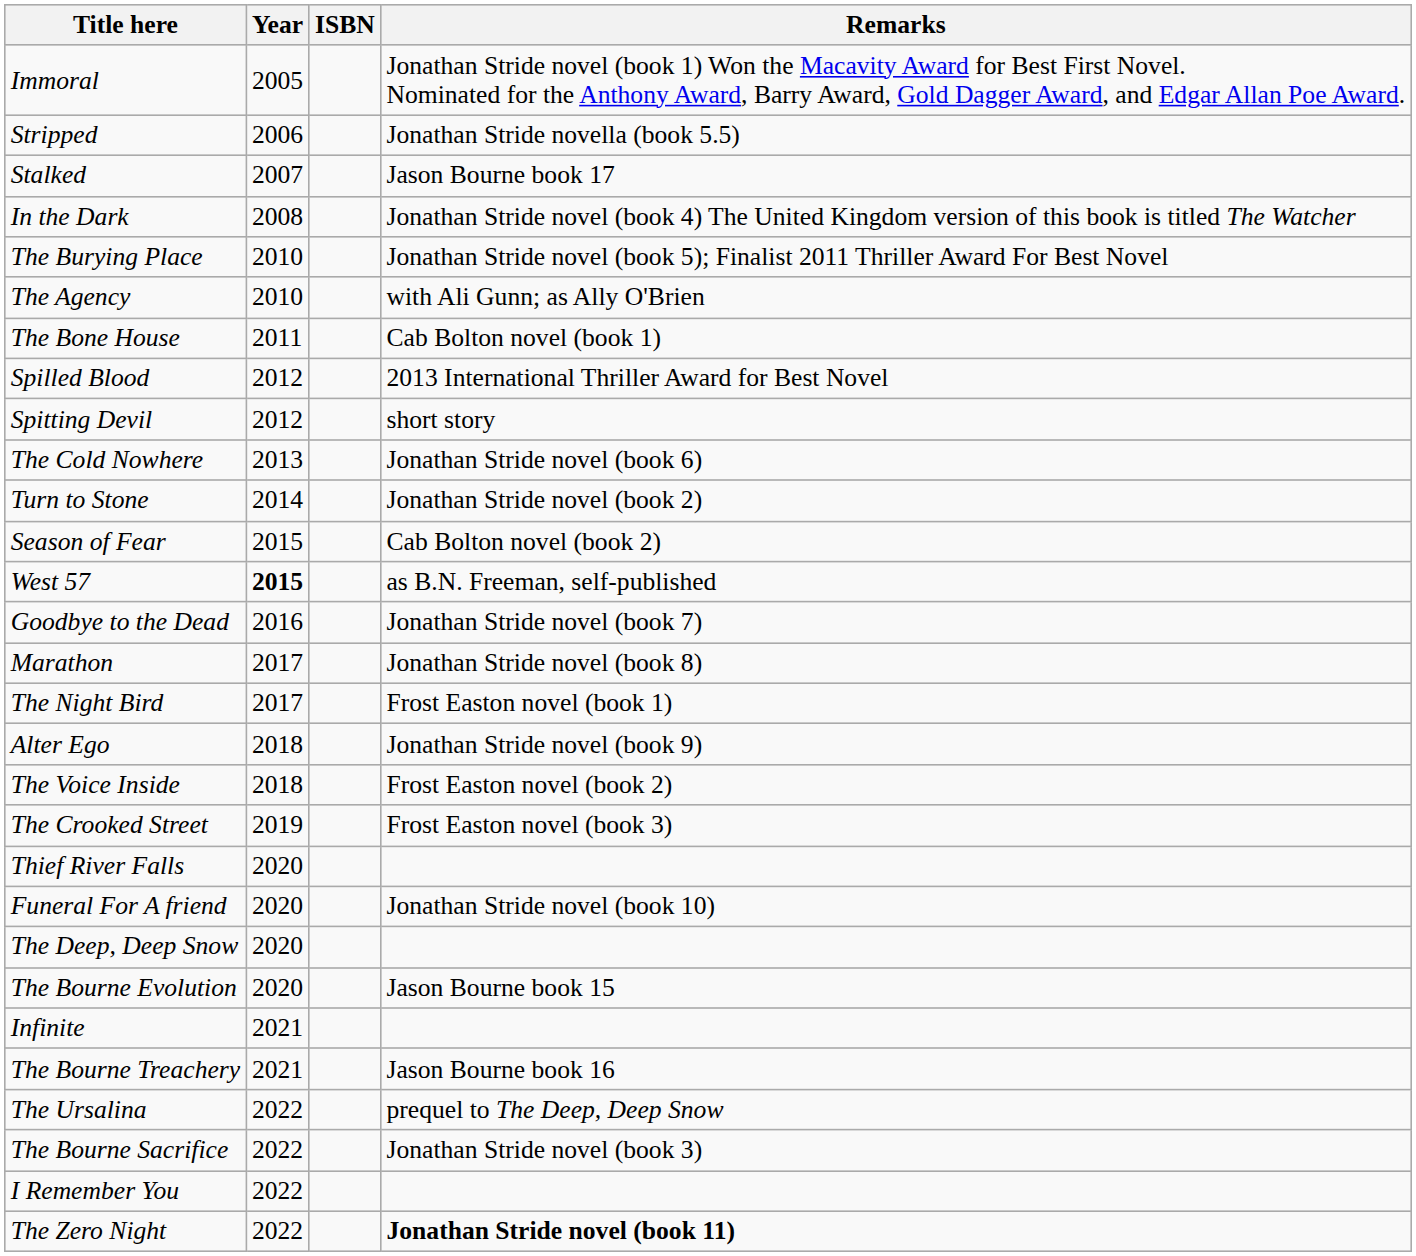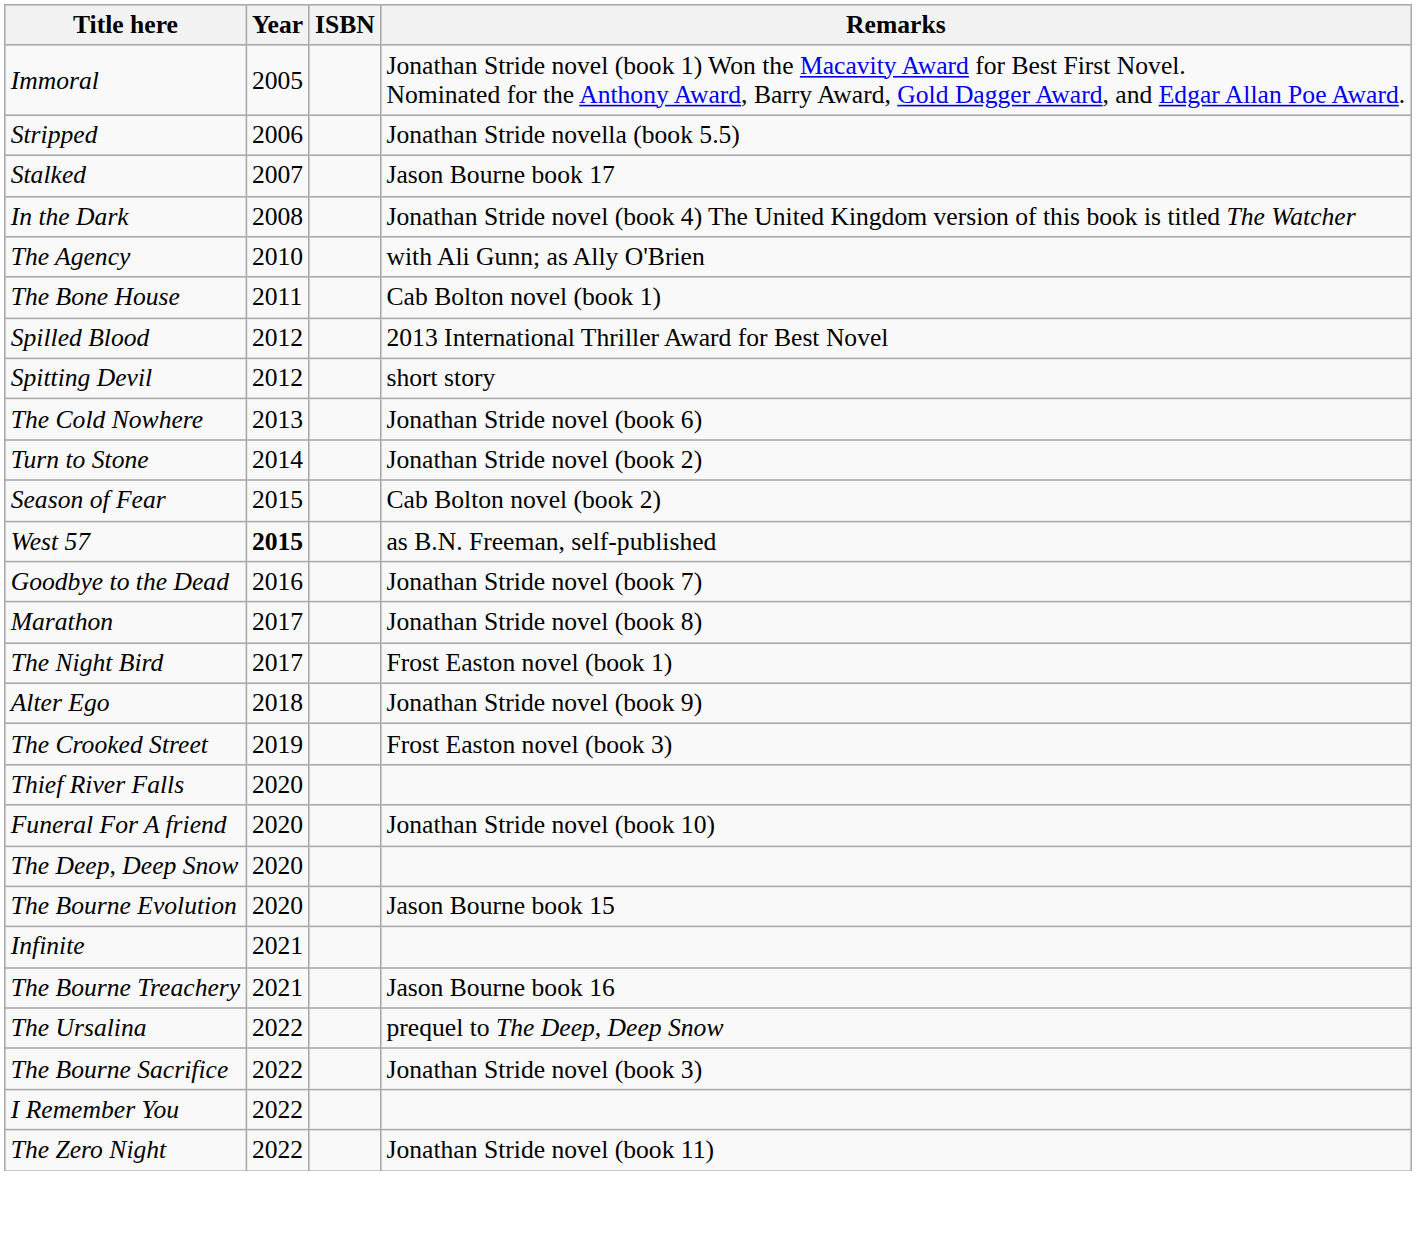- row: The Burying Place | 2010 | Jonathan Stride novel (book 5); Finalist 2011 Thriller Award For Best Novel
- row: The Voice Inside | 2018 | Frost Easton novel (book 2)
The Zero Night | Remarks: bold -> normal
